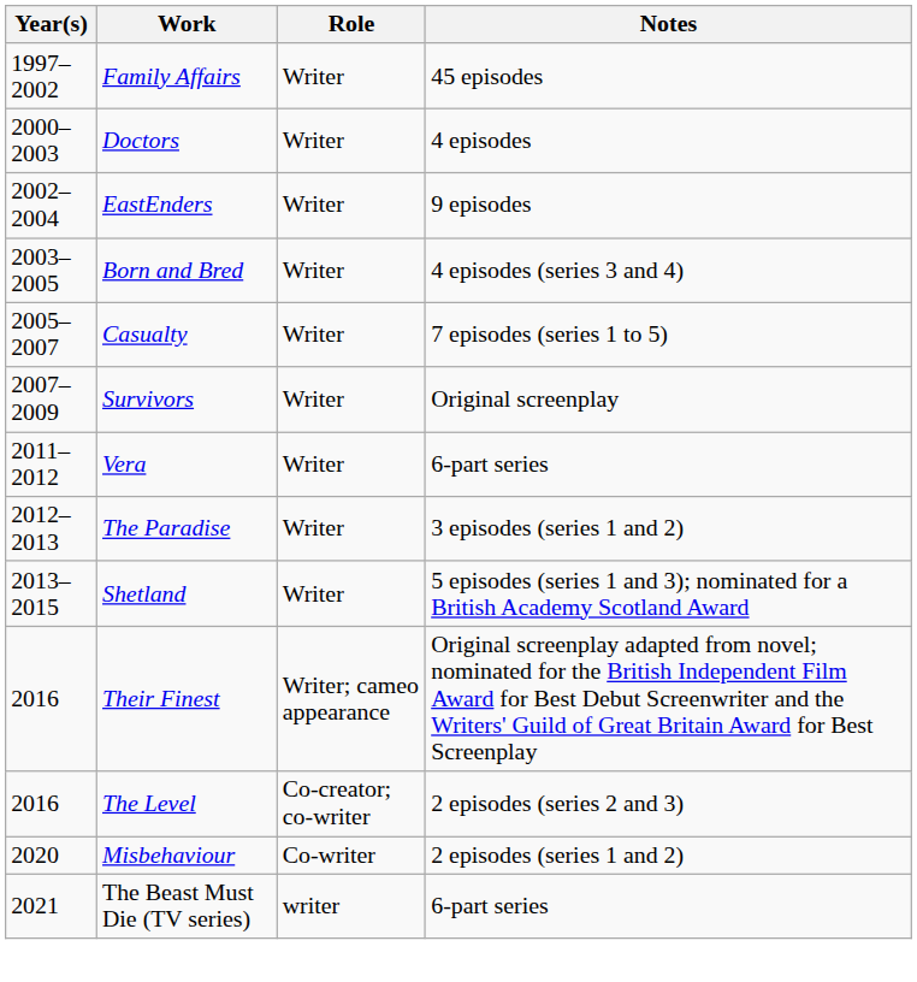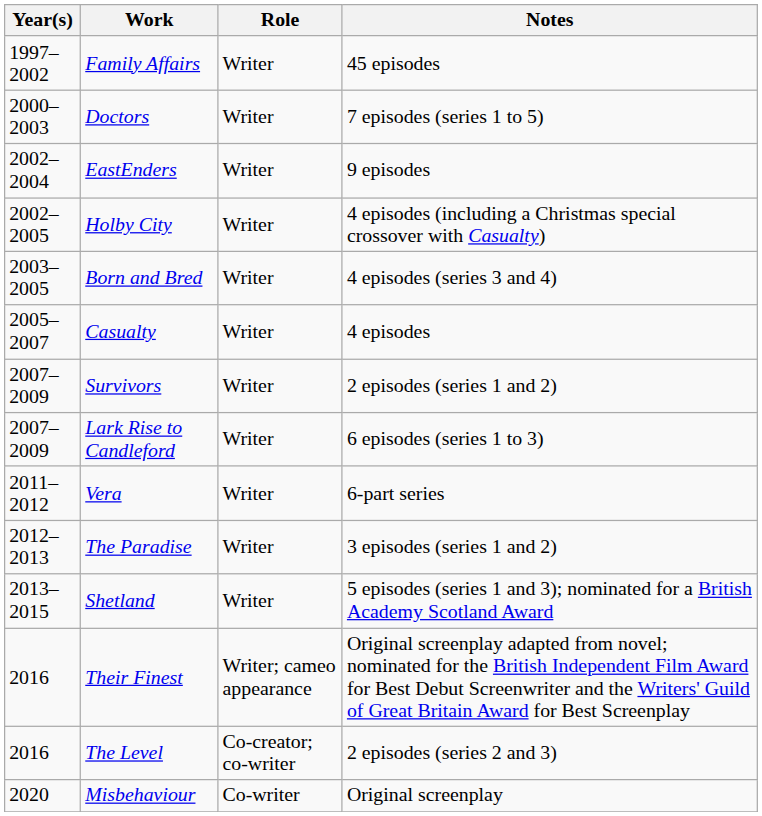Doctors | Notes: 4 episodes -> 7 episodes (series 1 to 5)
+ row: 2002–2005 | Holby City | Writer | 4 episodes (including a Christmas special crossover with Casualty)
Casualty | Notes: 7 episodes (series 1 to 5) -> 4 episodes
Survivors | Notes: Original screenplay -> 2 episodes (series 1 and 2)
+ row: 2007–2009 | Lark Rise to Candleford | Writer | 6 episodes (series 1 to 3)
Misbehaviour | Notes: 2 episodes (series 1 and 2) -> Original screenplay
- row: 2021 | The Beast Must Die (TV series) | writer | 6-part series
